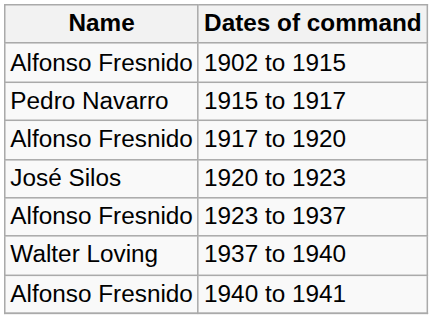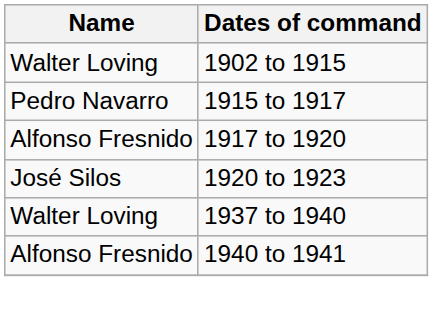1902 to 1915 | Name: Alfonso Fresnido -> Walter Loving
- row: Alfonso Fresnido | 1923 to 1937
